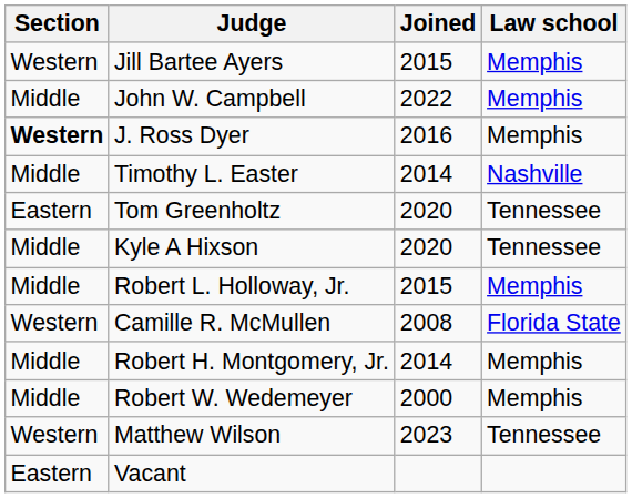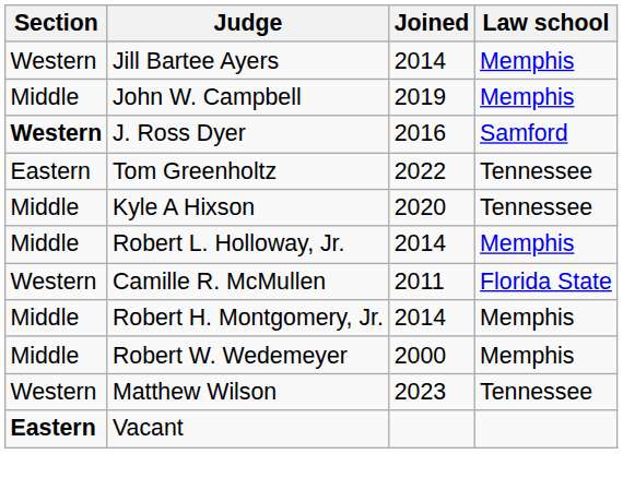Jill Bartee Ayers | Joined: 2015 -> 2014
John W. Campbell | Joined: 2022 -> 2019
J. Ross Dyer | Law school: Memphis -> Samford
- row: Middle | Timothy L. Easter | 2014 | Nashville
Tom Greenholtz | Joined: 2020 -> 2022
Robert L. Holloway, Jr. | Joined: 2015 -> 2014
Camille R. McMullen | Joined: 2008 -> 2011
Vacant | Section: normal -> bold
